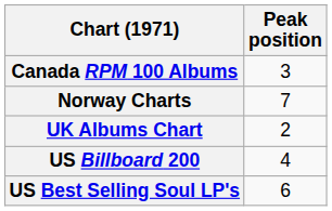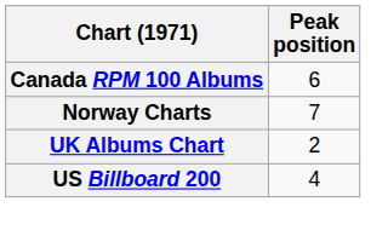Canada RPM 100 Albums | Peak position: 3 -> 6
- row: US Best Selling Soul LP's | 6
